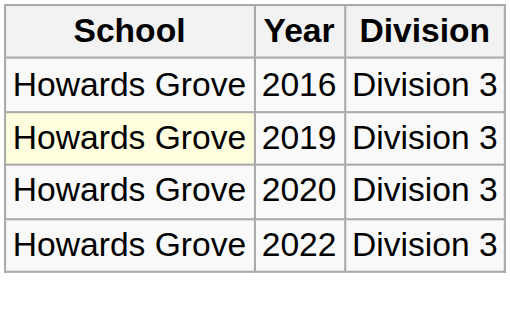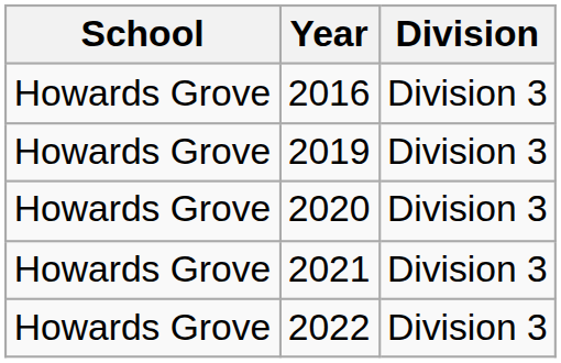2019 | School: lightyellow background -> no background
+ row: Howards Grove | 2021 | Division 3
